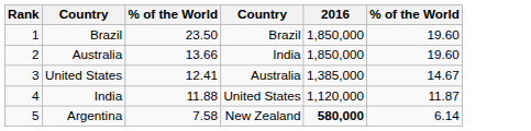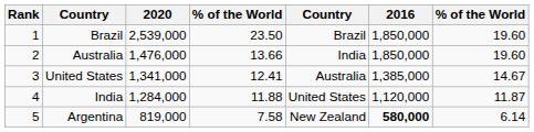+ column: 2020 | 2,539,000 | 1,476,000 | 1,341,000 | 1,284,000 | 819,000
